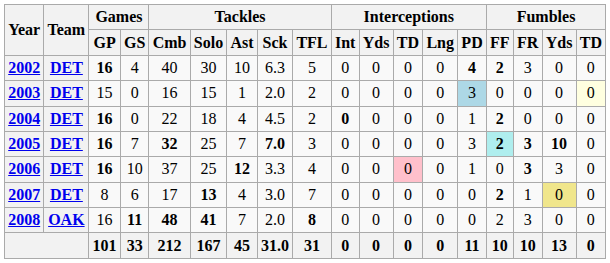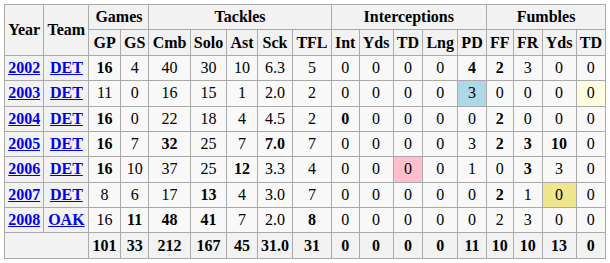2003 | Games / GP: 15 -> 11
2004 | Interceptions / PD: 1 -> 0
2005 | Tackles / TFL: 3 -> 7
2005 | Fumbles / FF: paleturquoise background -> no background
